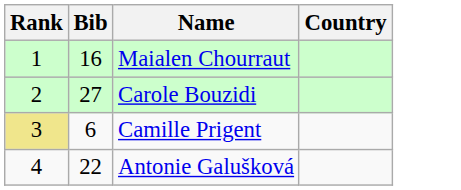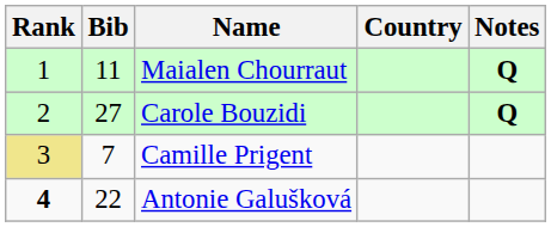+ column: Notes | Q | Q
Maialen Chourraut | Bib: 16 -> 11
Camille Prigent | Bib: 6 -> 7
Antonie Galušková | Rank: normal -> bold
